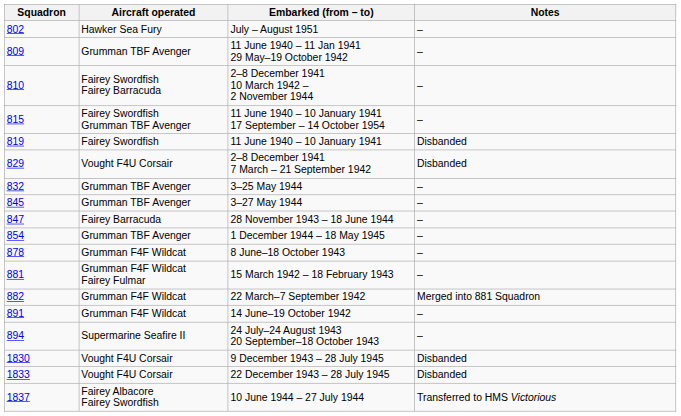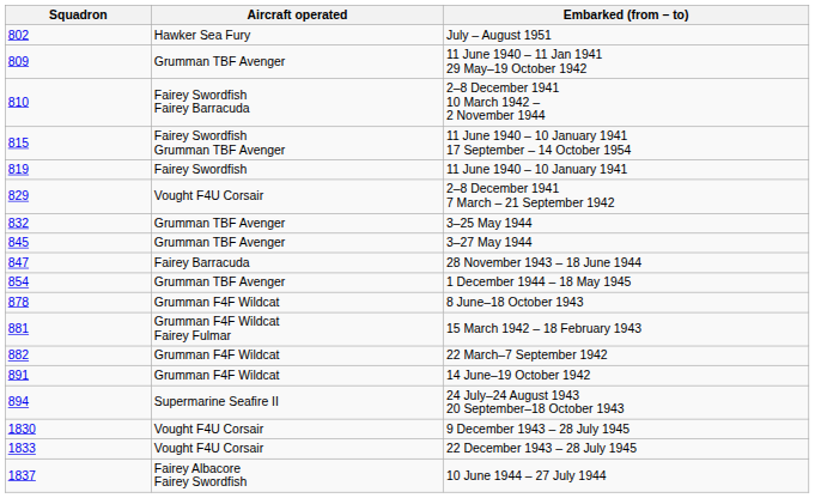- column: Notes | – | – | – | – | Disbanded | Disbanded | – | – | – | – | – | – | Merged into 881 Squadron | – | – | Disbanded | Disbanded | Transferred to HMS Victorious
